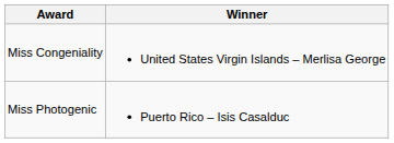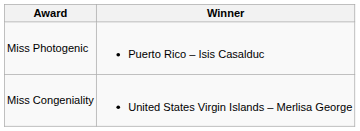rows swapped: Miss Photogenic <-> Miss Congeniality
